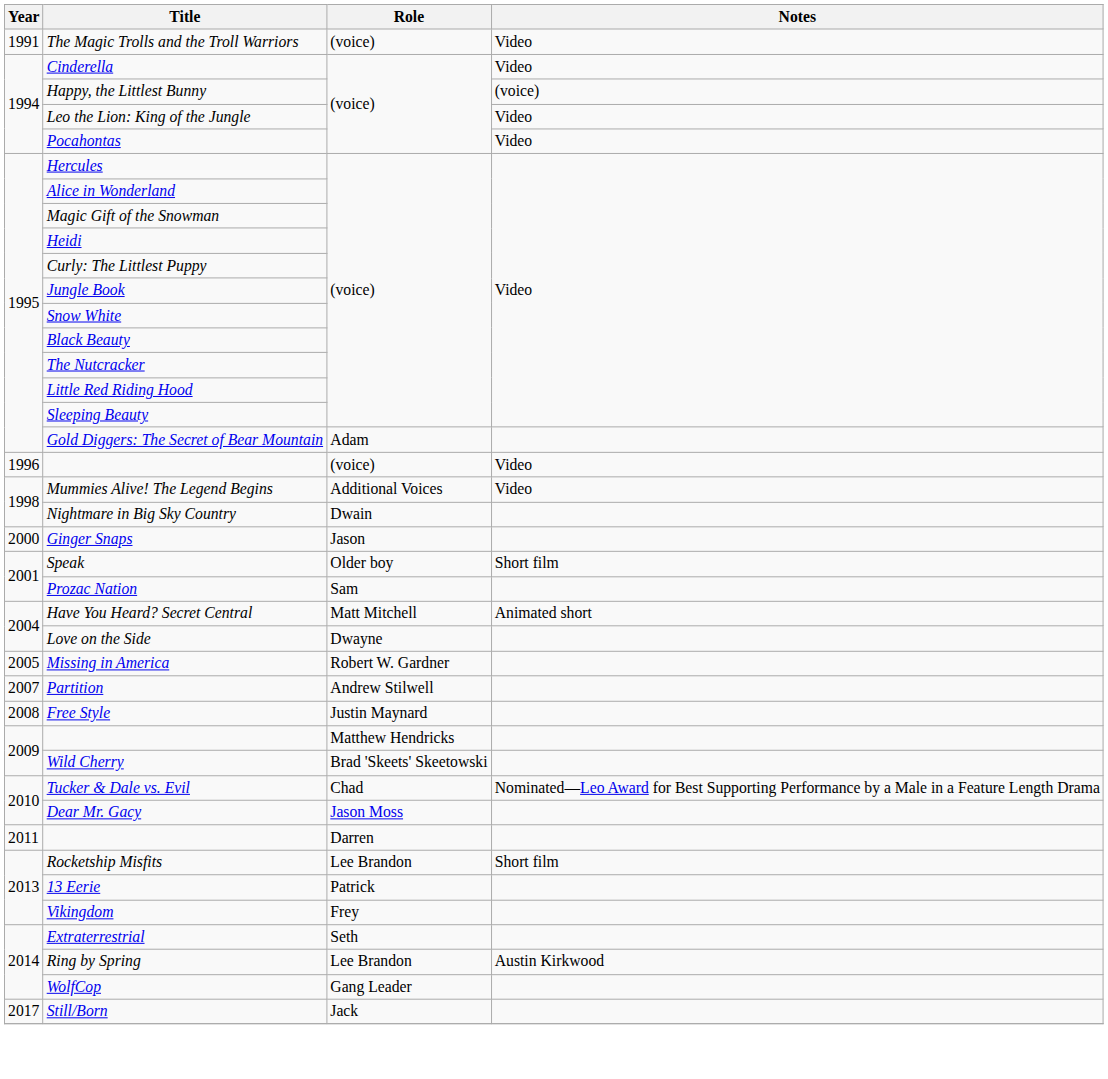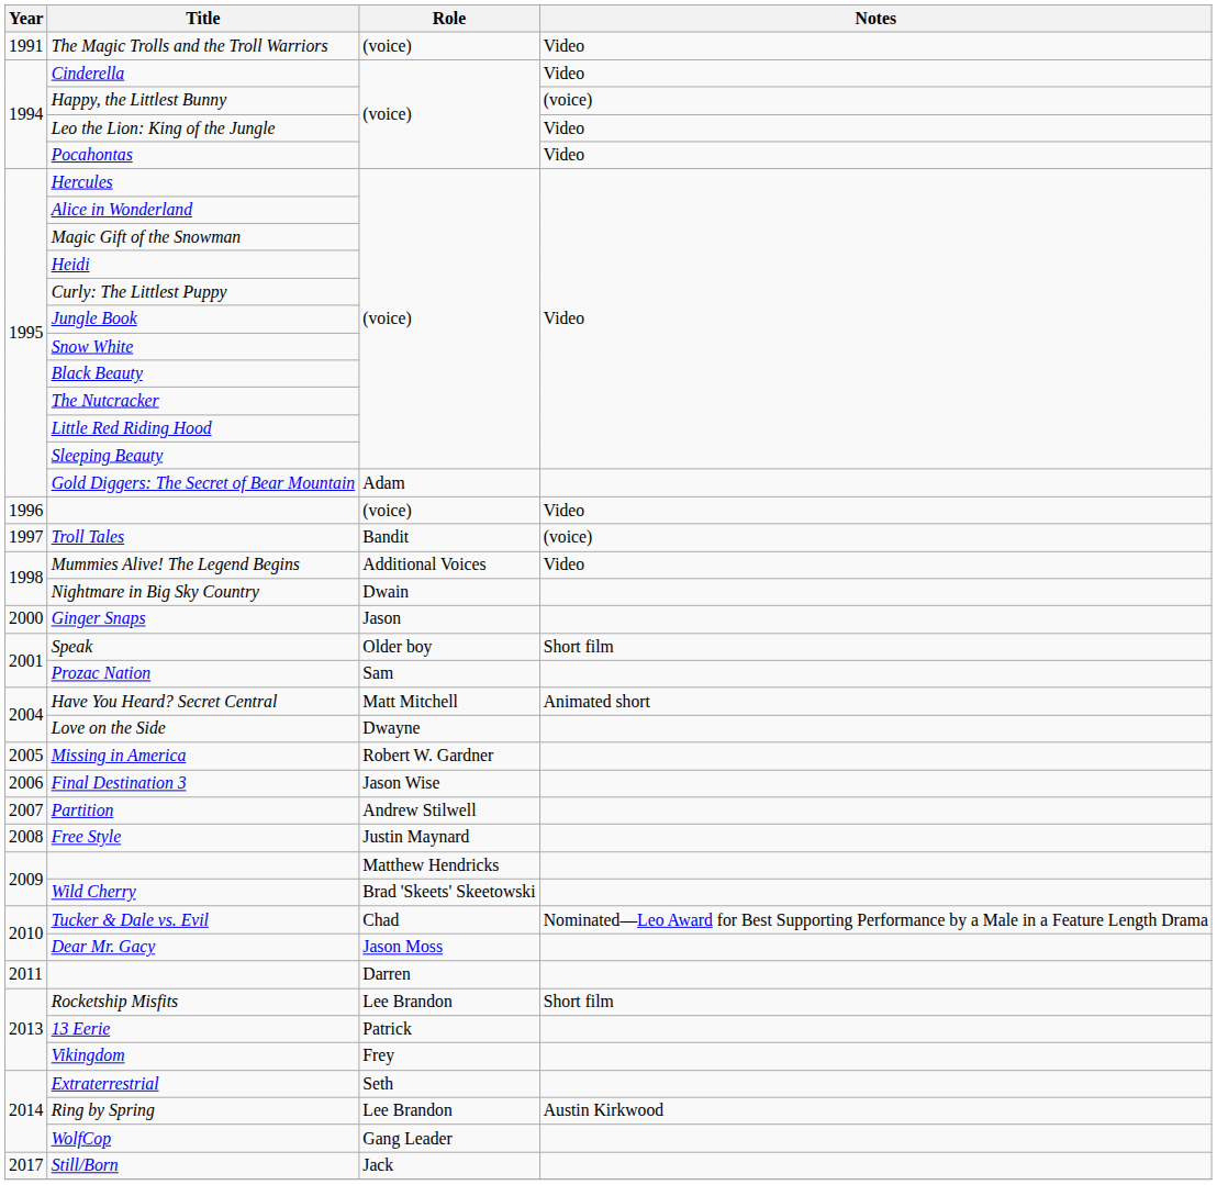+ row: 1997 | Troll Tales | Bandit | (voice)
+ row: 2006 | Final Destination 3 | Jason Wise
